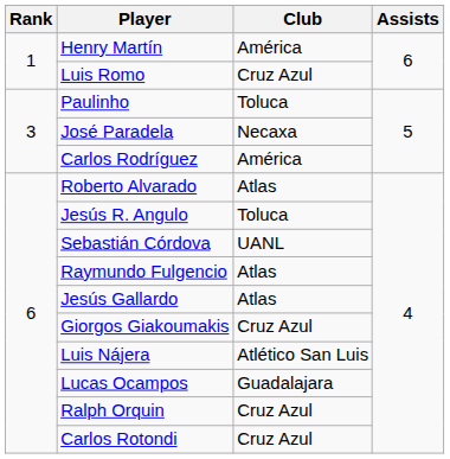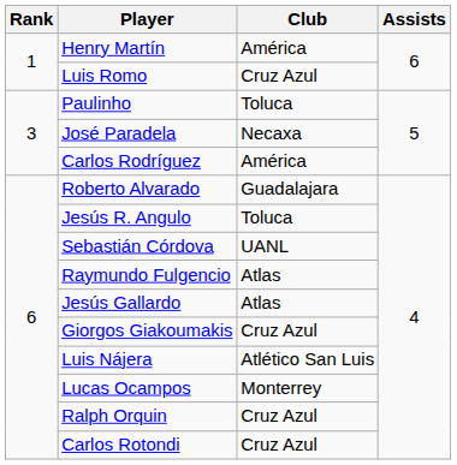Roberto Alvarado | Club: Atlas -> Guadalajara
Lucas Ocampos | Club: Guadalajara -> Monterrey
